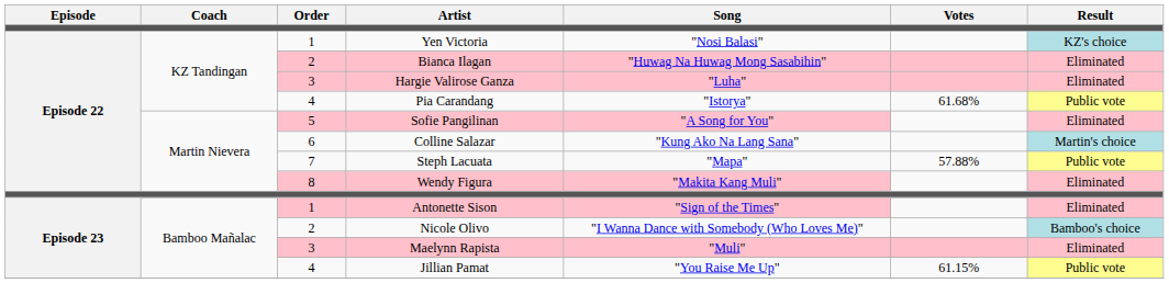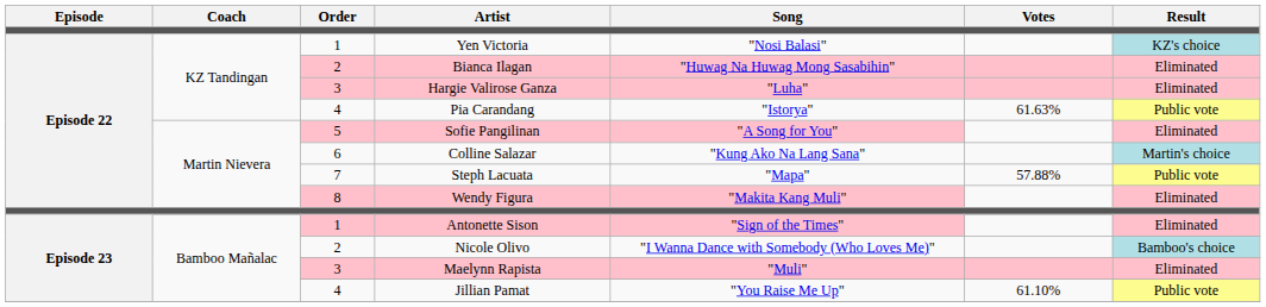Pia Carandang | Votes: 61.68% -> 61.63%
Jillian Pamat | Votes: 61.15% -> 61.10%
